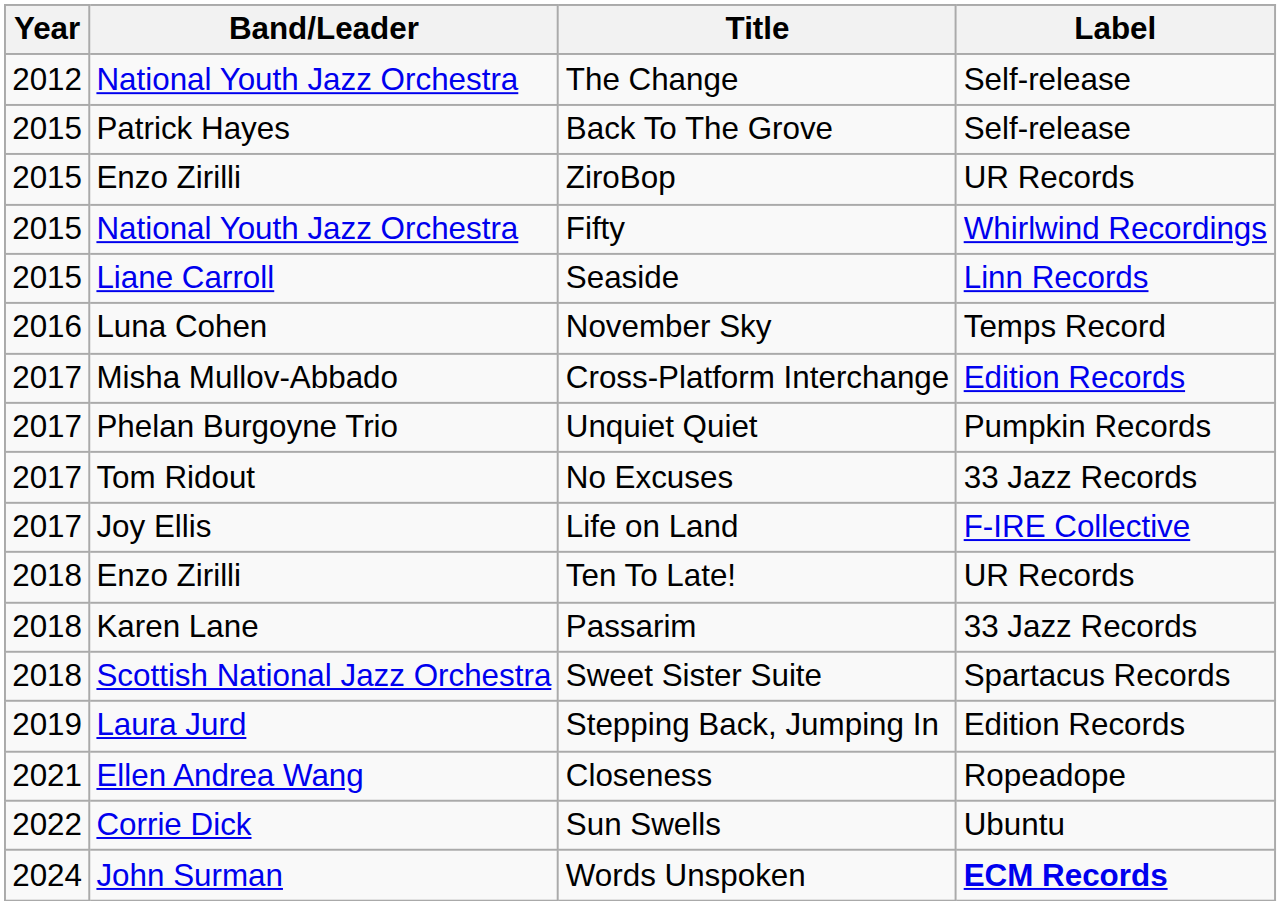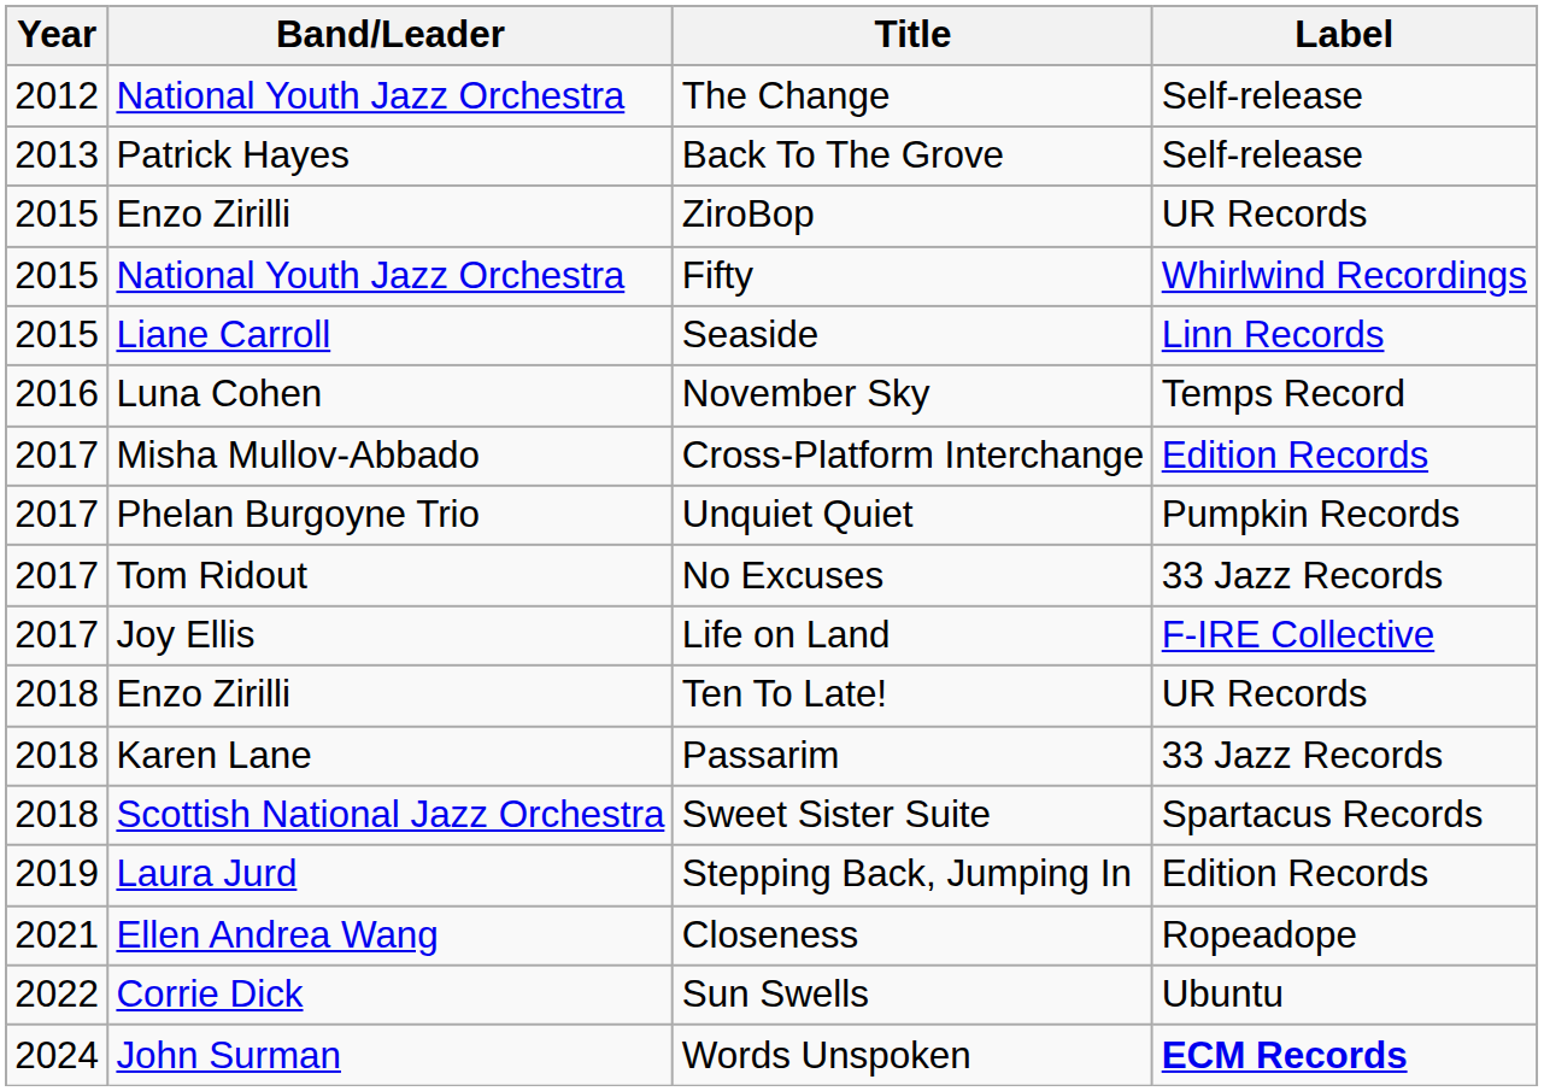Back To The Grove | Year: 2015 -> 2013
